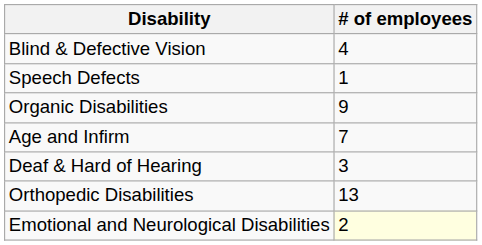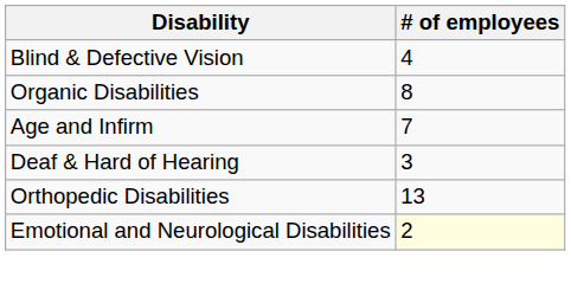- row: Speech Defects | 1
Organic Disabilities | # of employees: 9 -> 8
